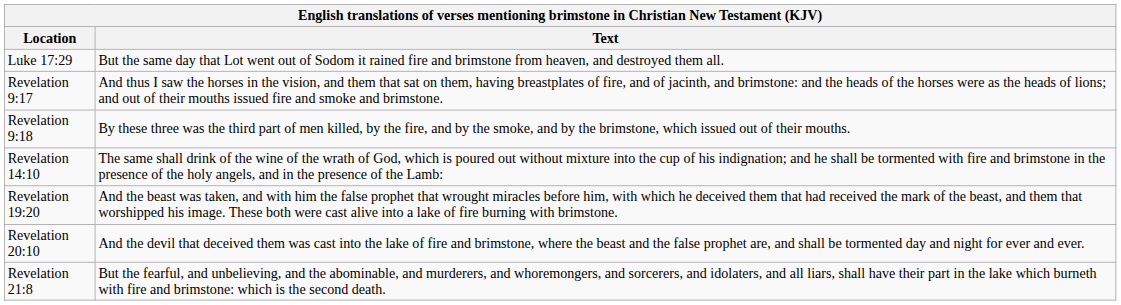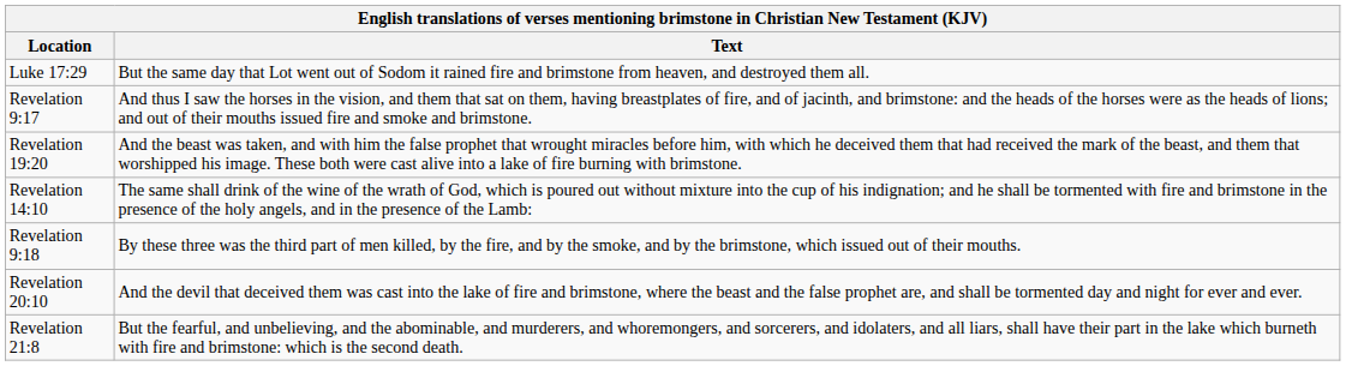rows swapped: Revelation 9:18 <-> Revelation 19:20
